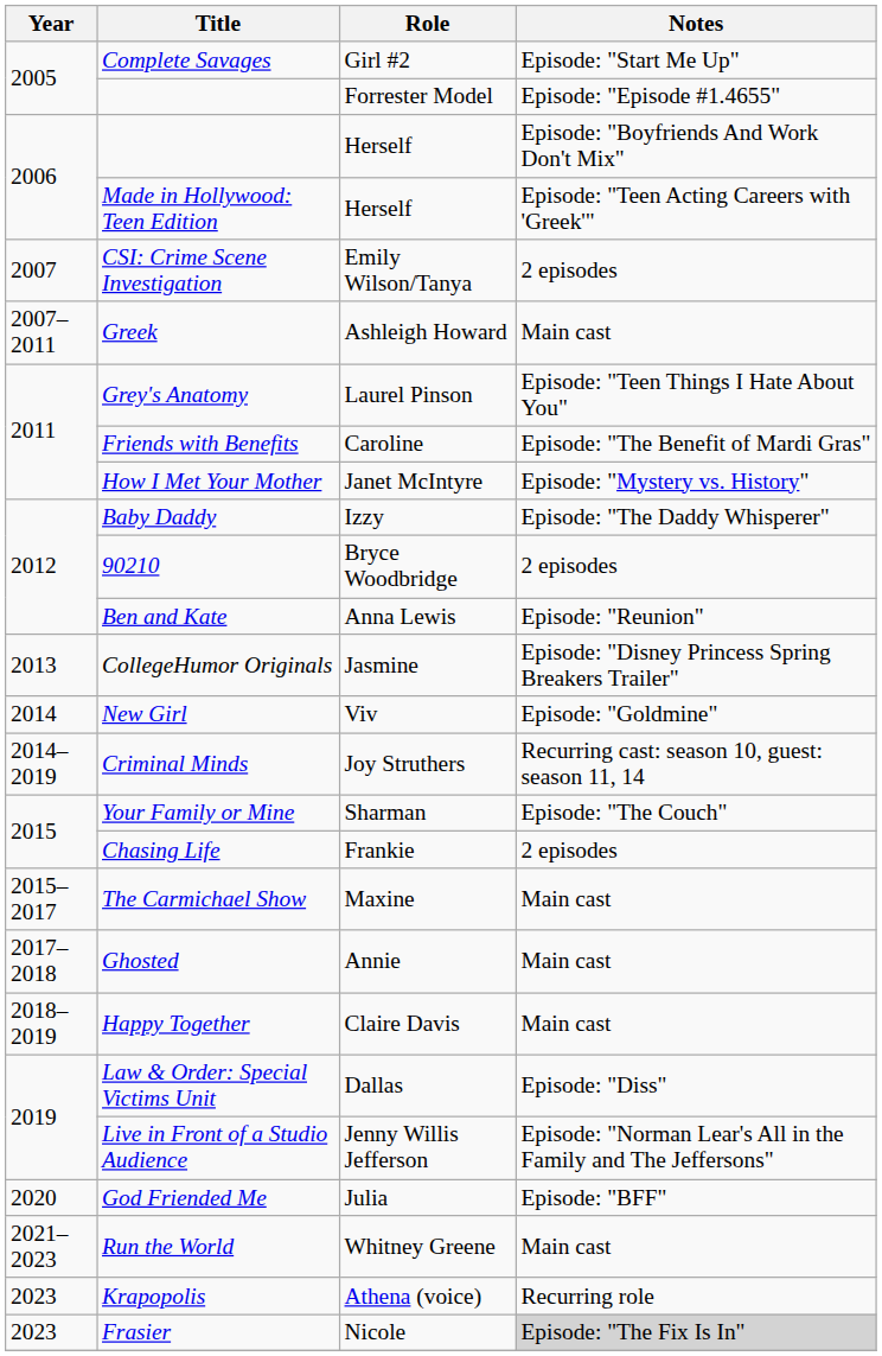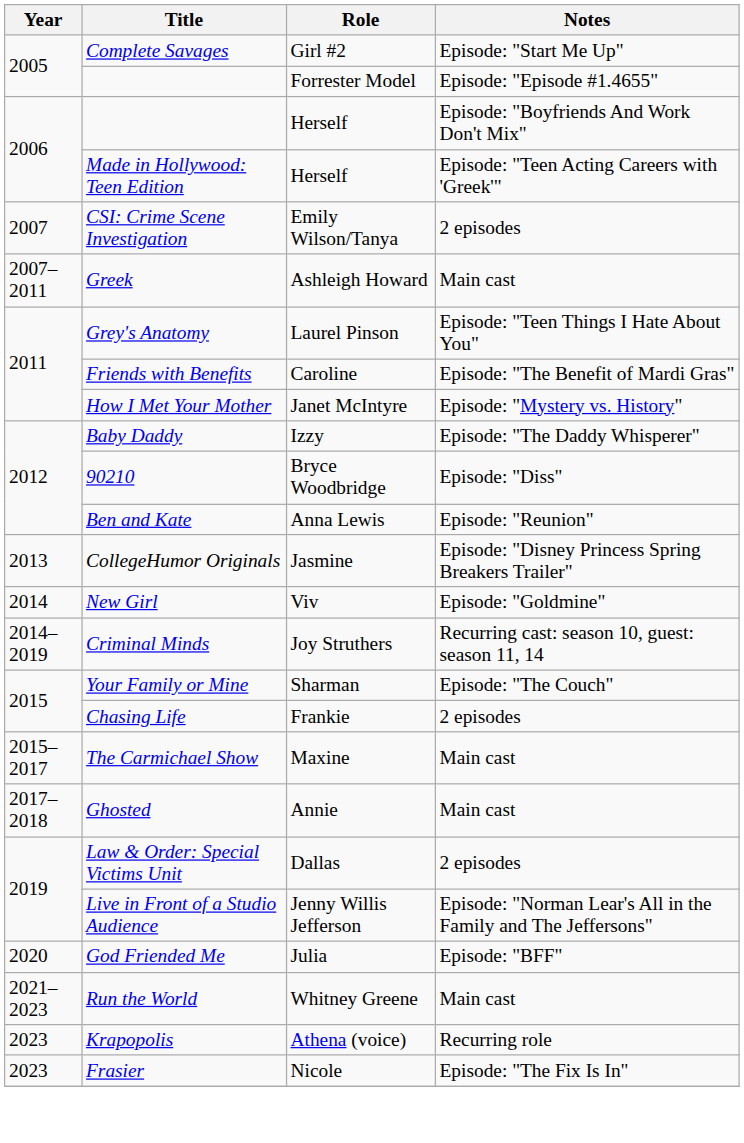90210 | Notes: 2 episodes -> Episode: "Diss"
- row: 2018–2019 | Happy Together | Claire Davis | Main cast
Law & Order: Special Victims Unit | Notes: Episode: "Diss" -> 2 episodes
Frasier | Notes: lightgrey background -> no background
